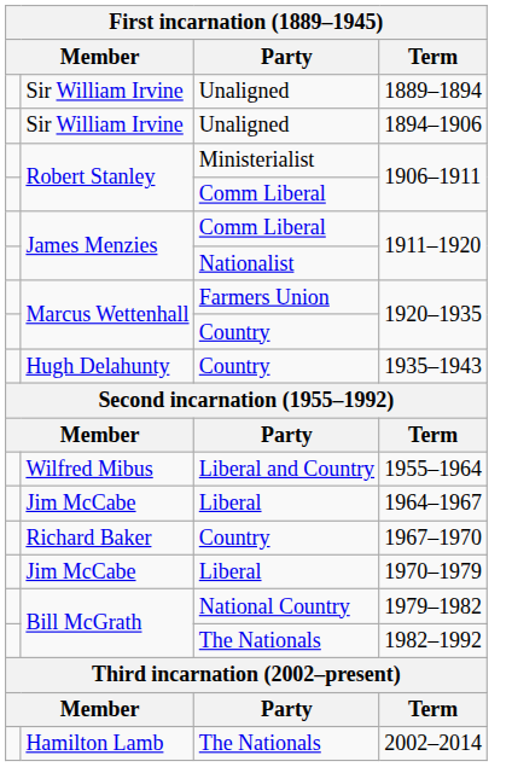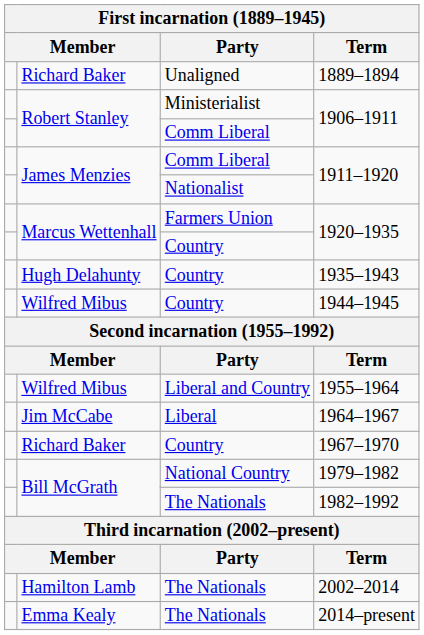1889–1894 | column 2: Sir William Irvine -> Richard Baker
- row: Sir William Irvine | Unaligned | 1894–1906
+ row: Wilfred Mibus | Country | 1944–1945
- row: Jim McCabe | Liberal | 1970–1979
+ row: Emma Kealy | The Nationals | 2014–present
